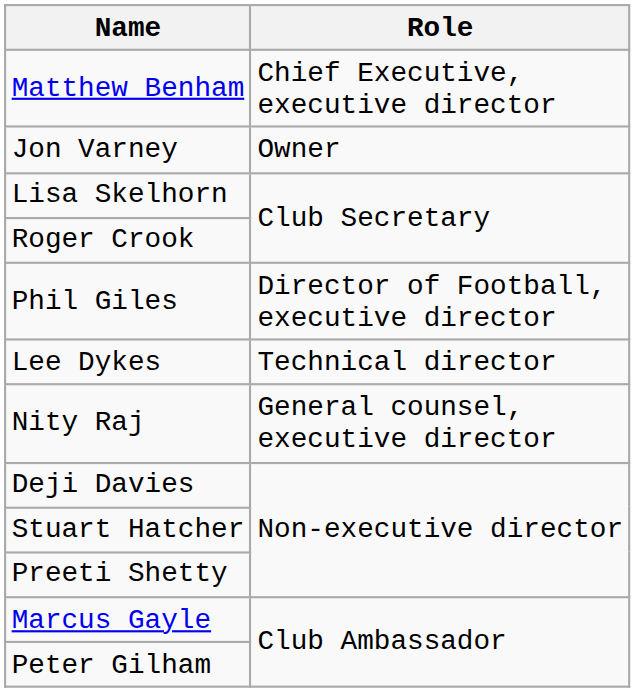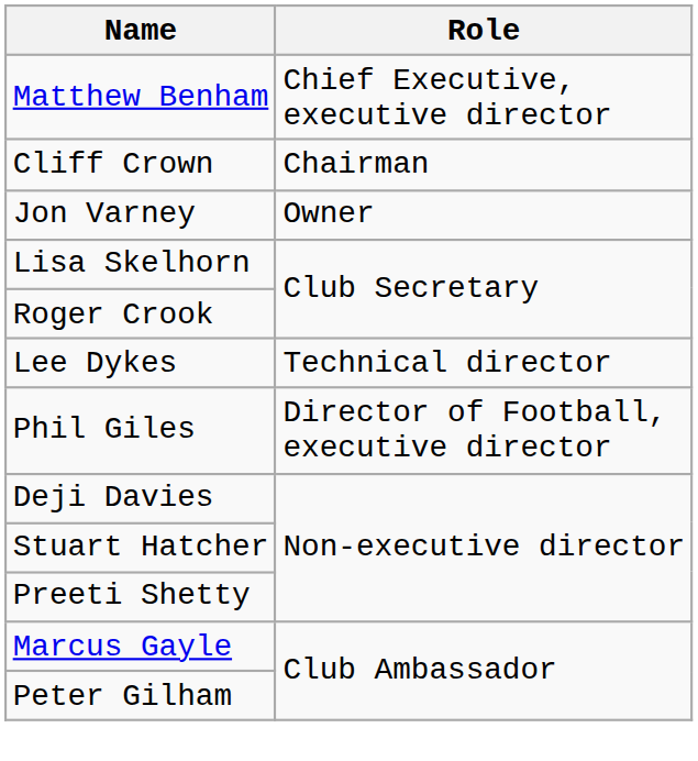+ row: Cliff Crown | Chairman
rows swapped: Phil Giles <-> Lee Dykes
- row: Nity Raj | General counsel, executive director
